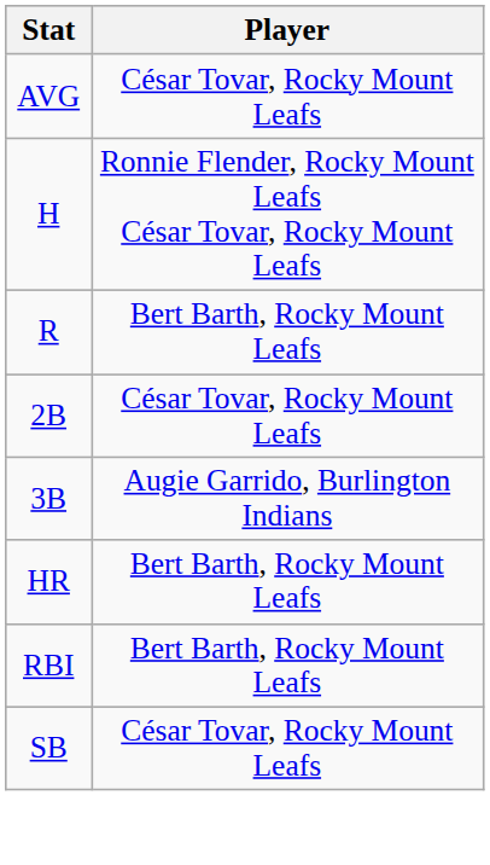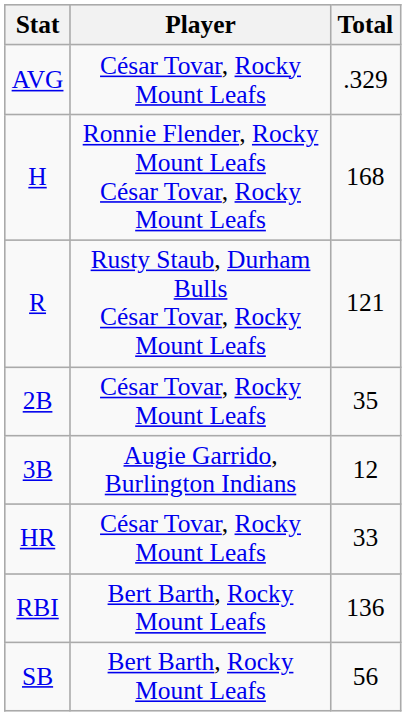+ column: Total | .329 | 168 | 121 | 35 | 12 | 33 | 136 | 56
R | Player: Bert Barth, Rocky Mount Leafs -> Rusty Staub, Durham Bulls César Tovar, Rocky Mount Leafs
HR | Player: Bert Barth, Rocky Mount Leafs -> César Tovar, Rocky Mount Leafs
SB | Player: César Tovar, Rocky Mount Leafs -> Bert Barth, Rocky Mount Leafs
